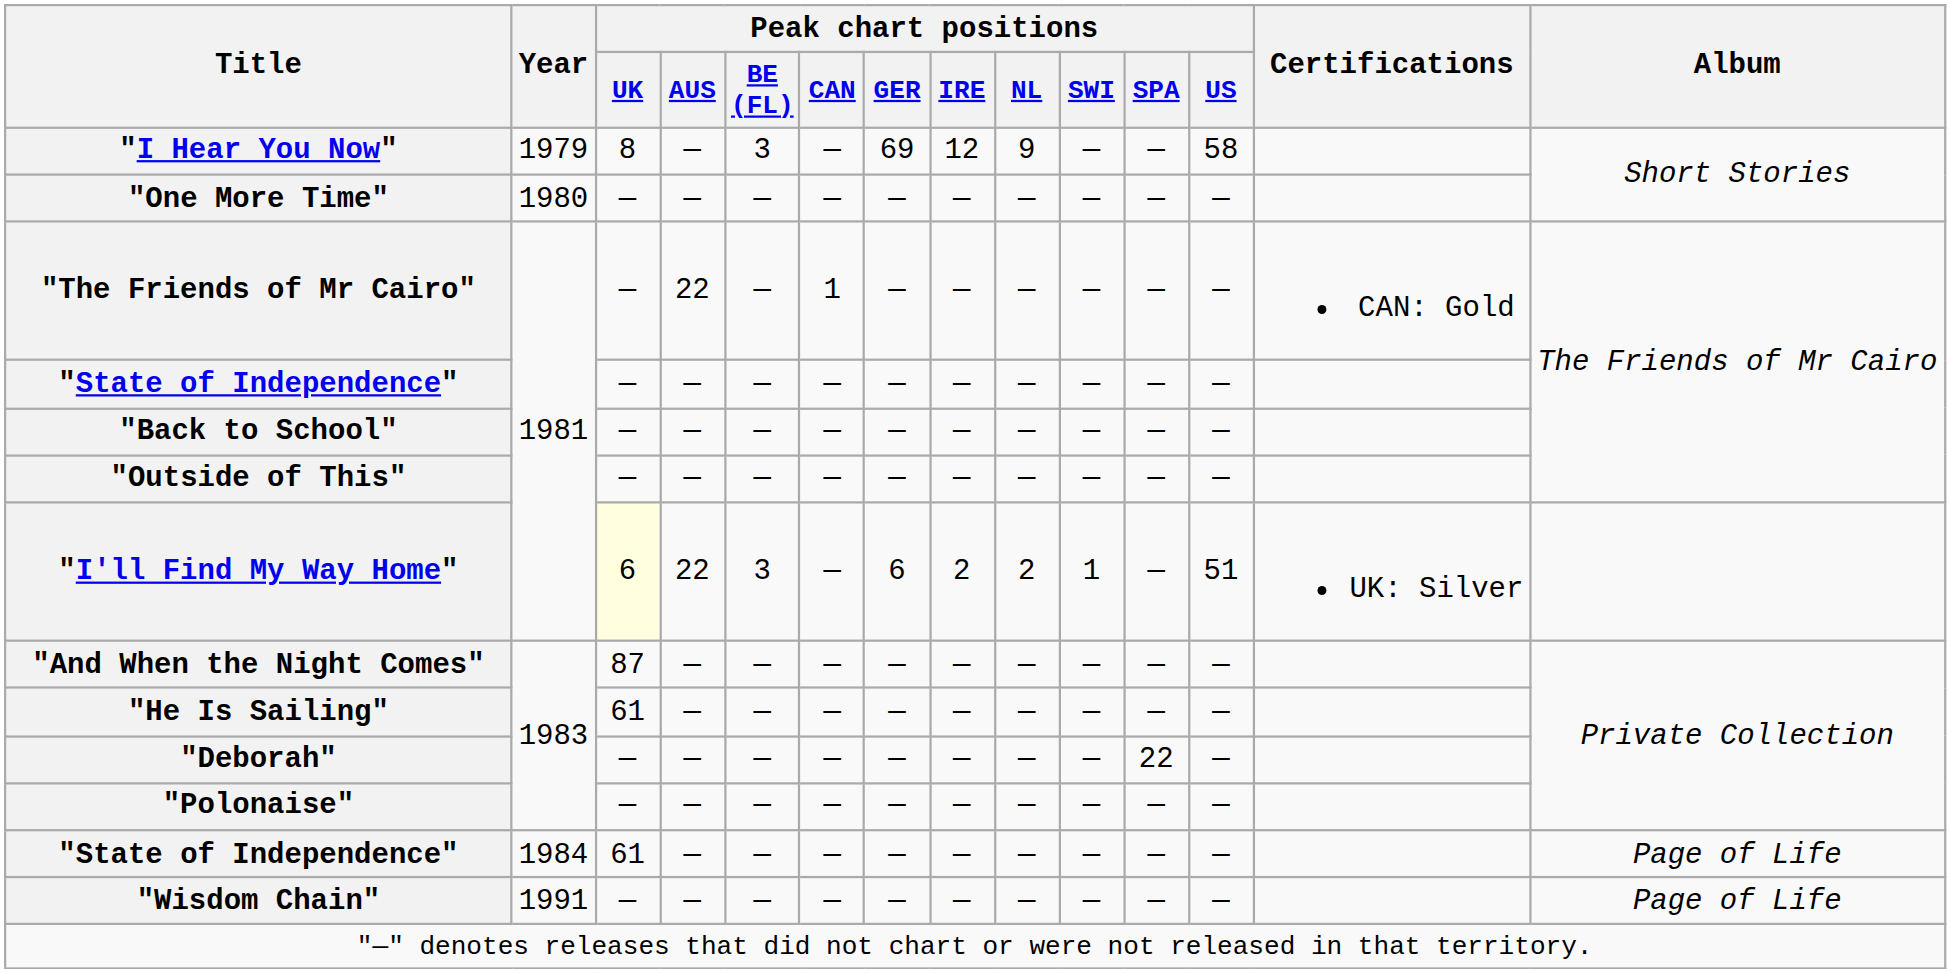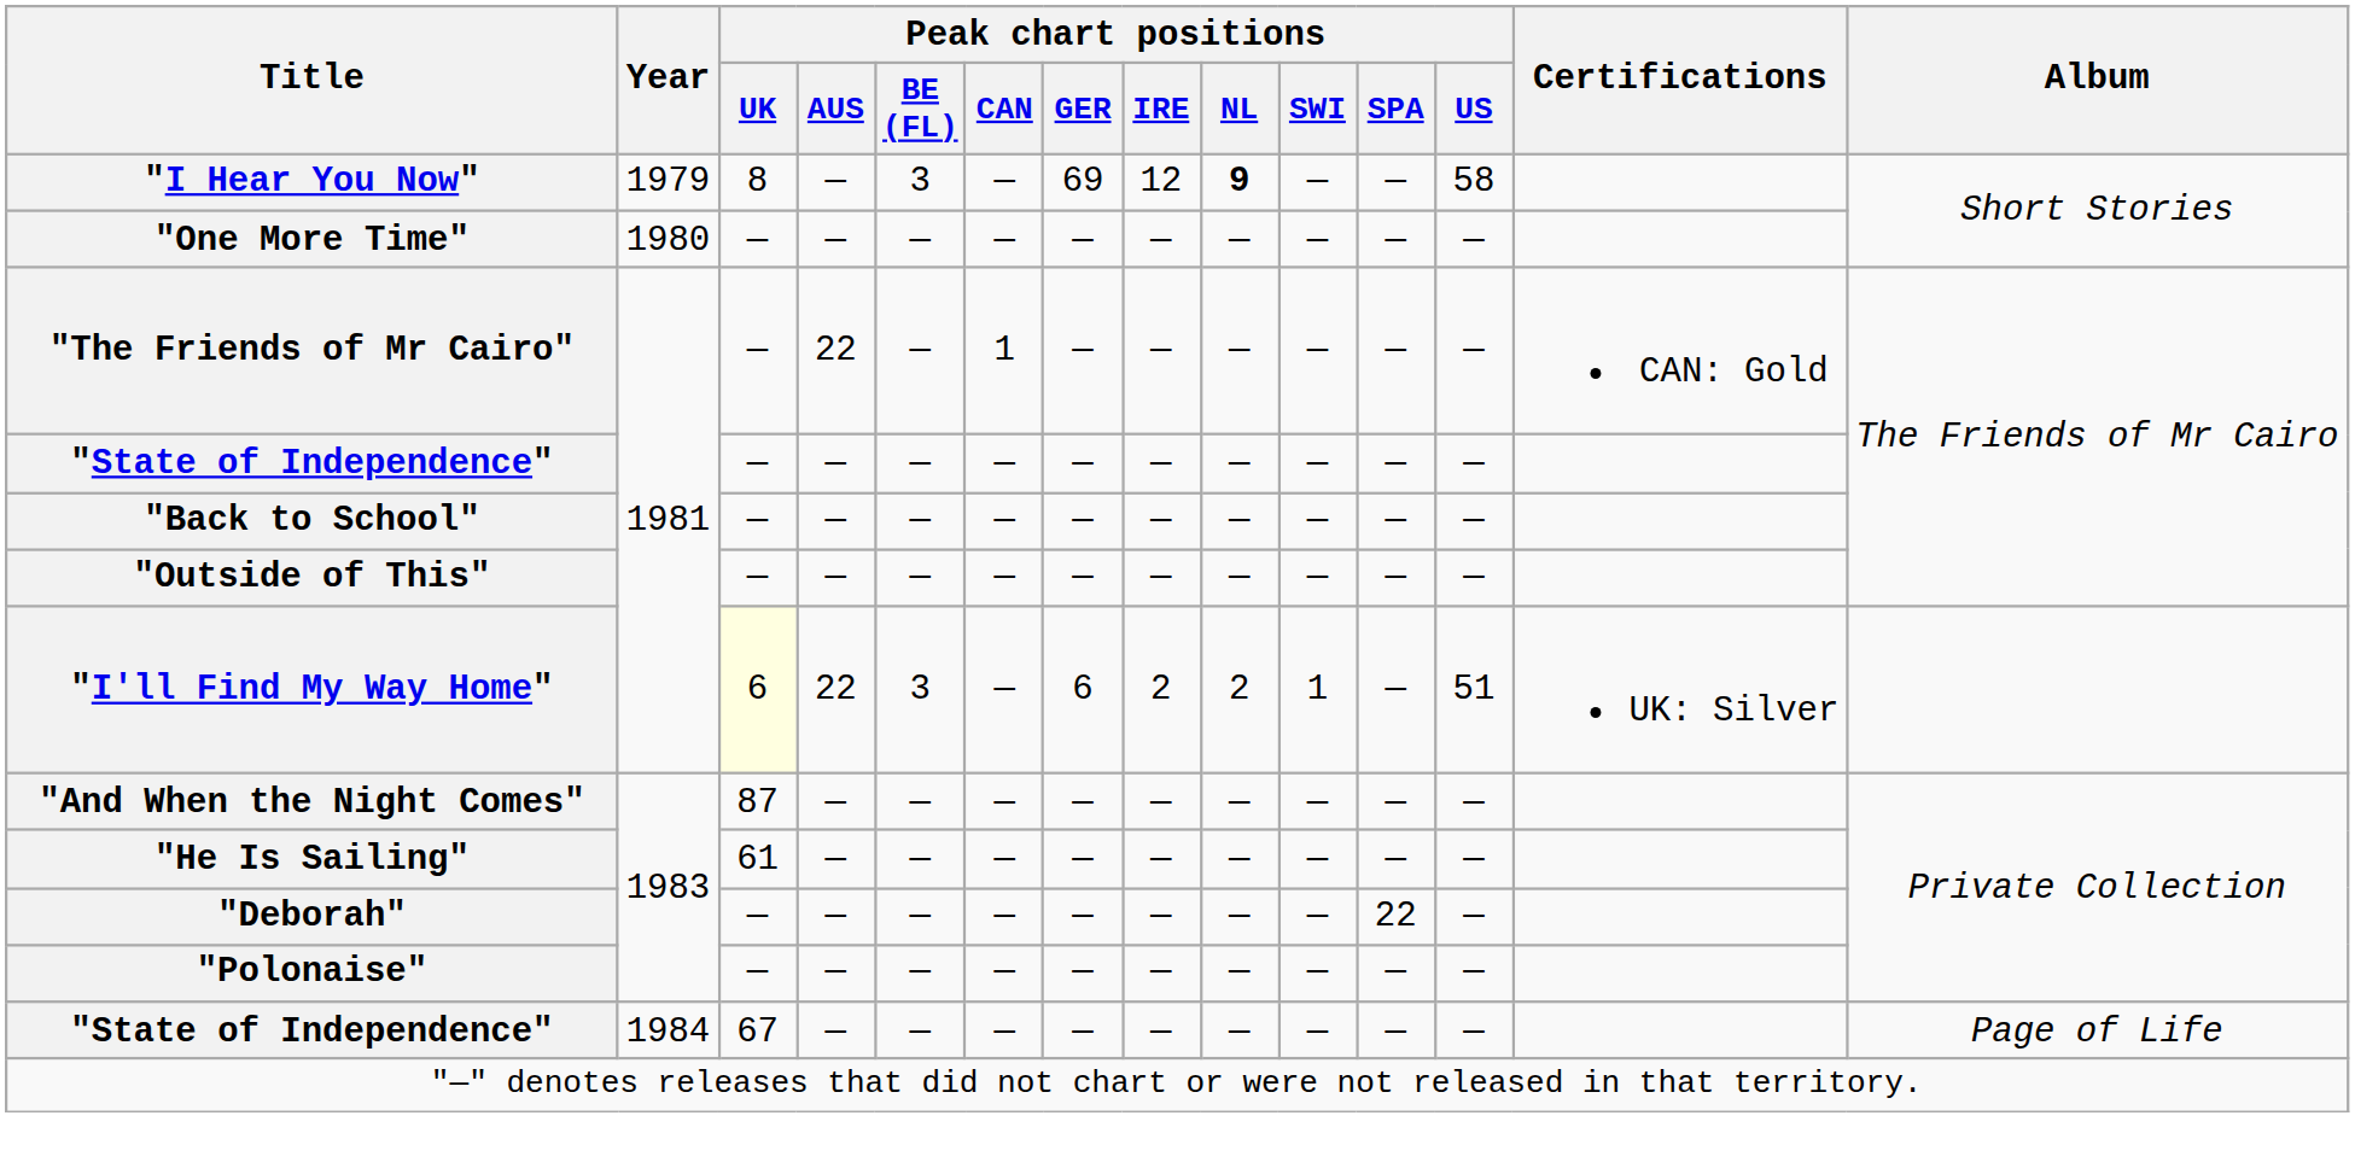"I Hear You Now" | Peak chart positions / NL: normal -> bold
"State of Independence" / 1984 | Peak chart positions / UK: 61 -> 67
- row: "Wisdom Chain" | 1991 | — | — | — | — | — | — | — | — | — | — | Page of Life
